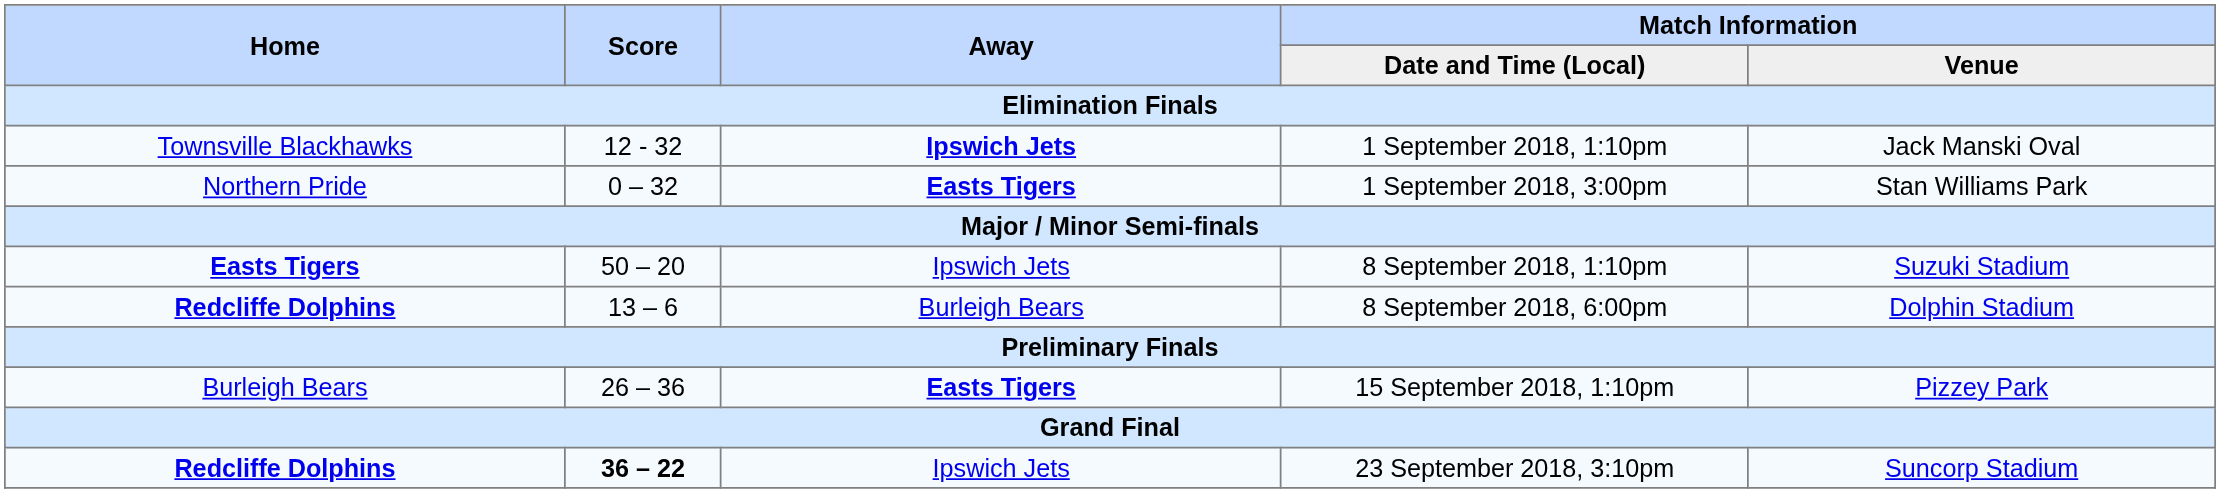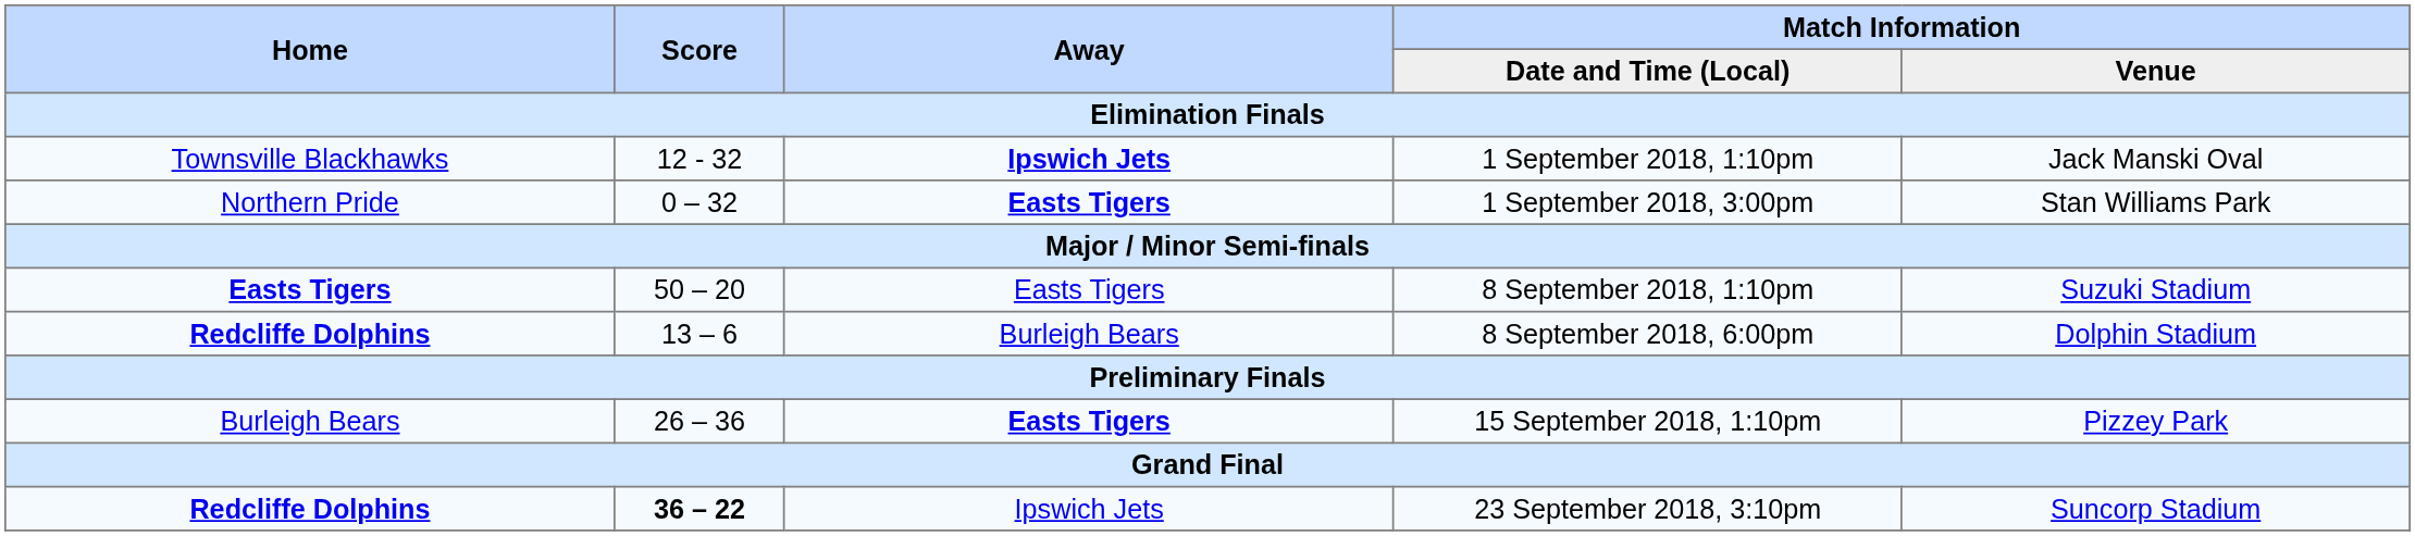8 September 2018, 1:10pm | Away: Ipswich Jets -> Easts Tigers
